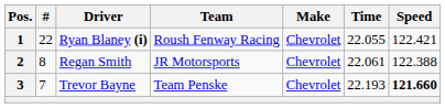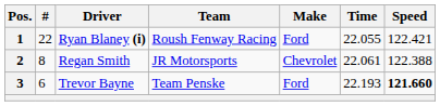1 | Make: Chevrolet -> Ford
3 | #: 7 -> 6
3 | Make: Chevrolet -> Ford
